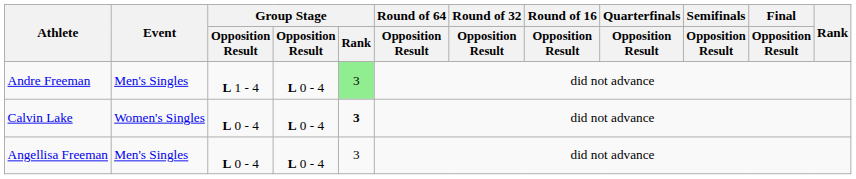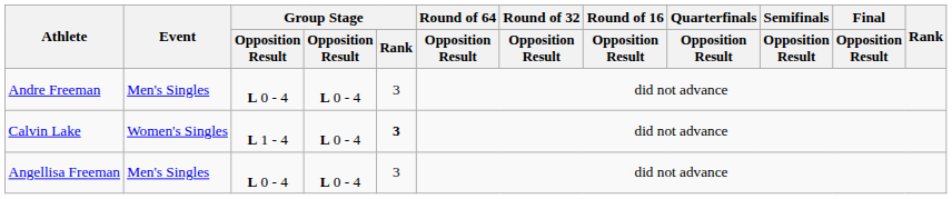Andre Freeman | column 3: L 1 - 4 -> L 0 - 4
Andre Freeman | Group Stage / Rank: lightgreen background -> no background
Calvin Lake | column 3: L 0 - 4 -> L 1 - 4
